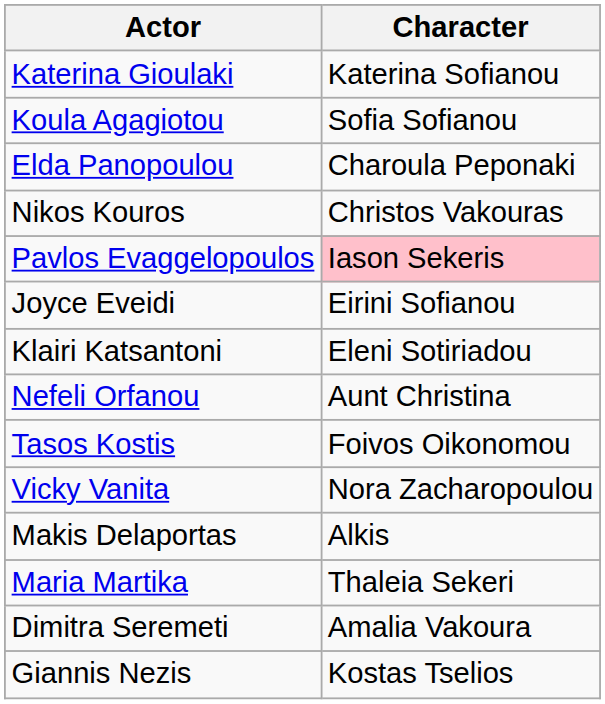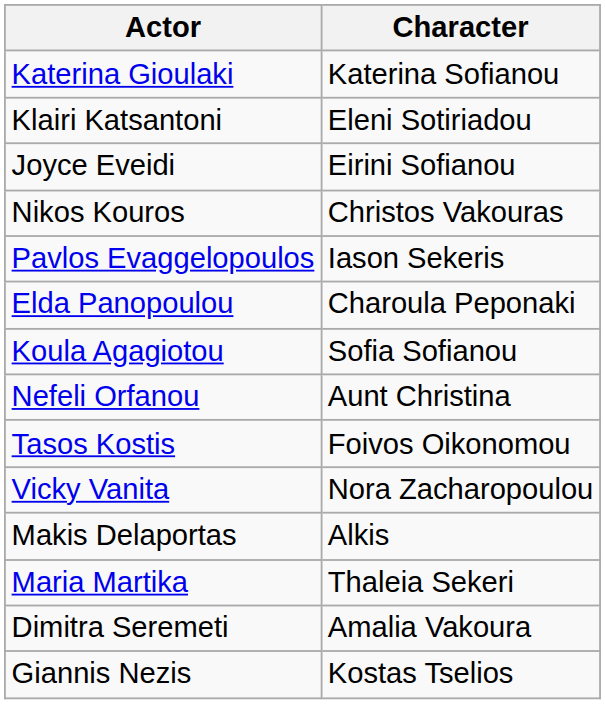rows swapped: Koula Agagiotou <-> Klairi Katsantoni
rows swapped: Joyce Eveidi <-> Elda Panopoulou
Pavlos Evaggelopoulos | Character: pink background -> no background
